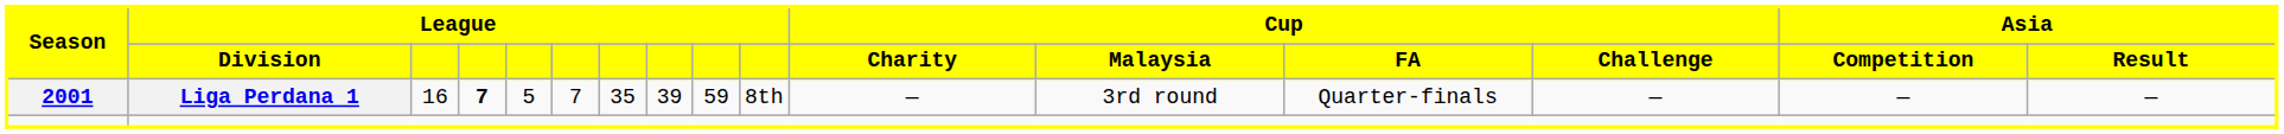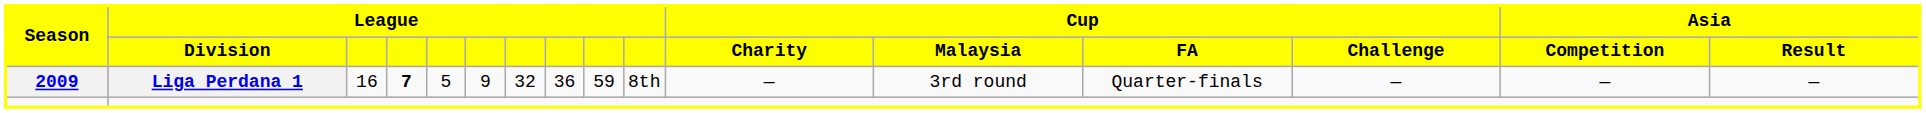Liga Perdana 1 | Season: 2001 -> 2009
Liga Perdana 1 | column 6: 7 -> 9
Liga Perdana 1 | column 7: 35 -> 32
Liga Perdana 1 | column 8: 39 -> 36
